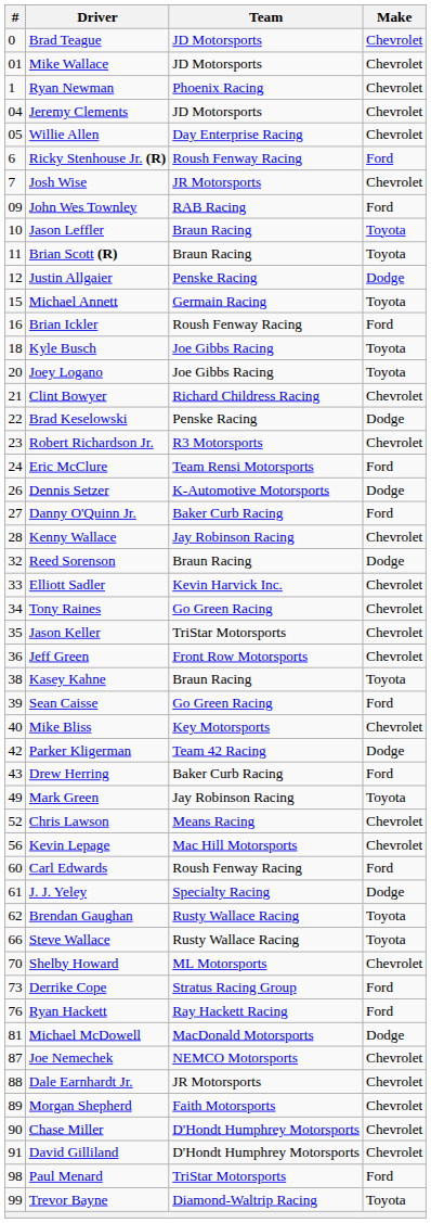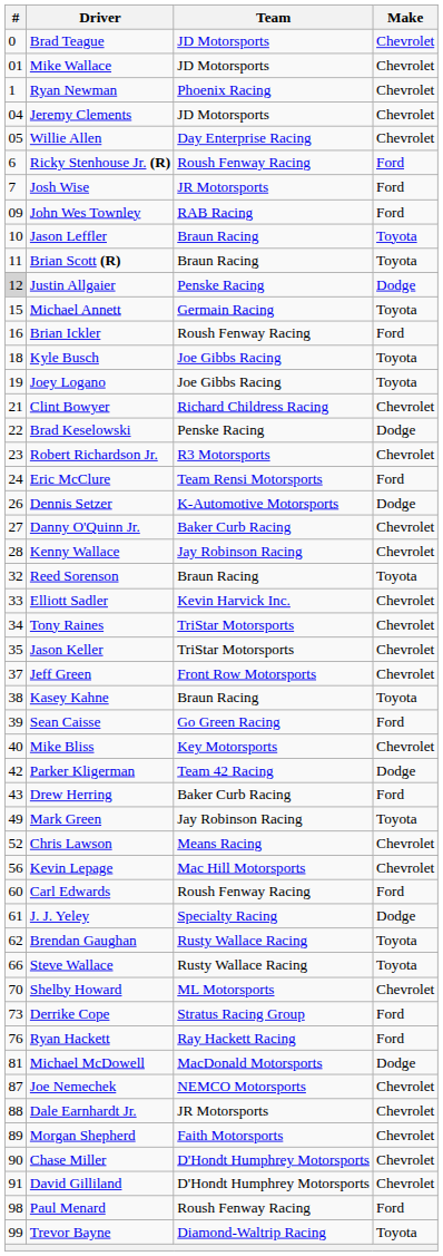Josh Wise | Make: Chevrolet -> Ford
Justin Allgaier | #: no background -> lightgrey background
Joey Logano | #: 20 -> 19
Danny O'Quinn Jr. | Make: Ford -> Chevrolet
Reed Sorenson | Make: Dodge -> Toyota
Tony Raines | Team: Go Green Racing -> TriStar Motorsports
Jeff Green | #: 36 -> 37
Paul Menard | Team: TriStar Motorsports -> Roush Fenway Racing
